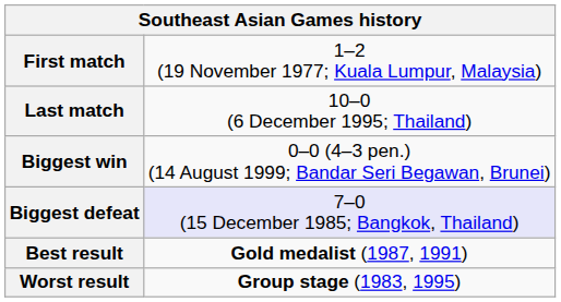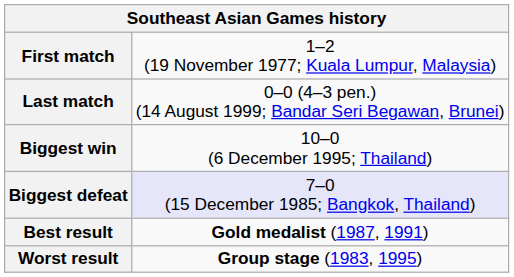Last match | column 2: 10–0 (6 December 1995; Thailand) -> 0–0 (4–3 pen.) (14 August 1999; Bandar Seri Begawan, Brunei)
Biggest win | column 2: 0–0 (4–3 pen.) (14 August 1999; Bandar Seri Begawan, Brunei) -> 10–0 (6 December 1995; Thailand)
